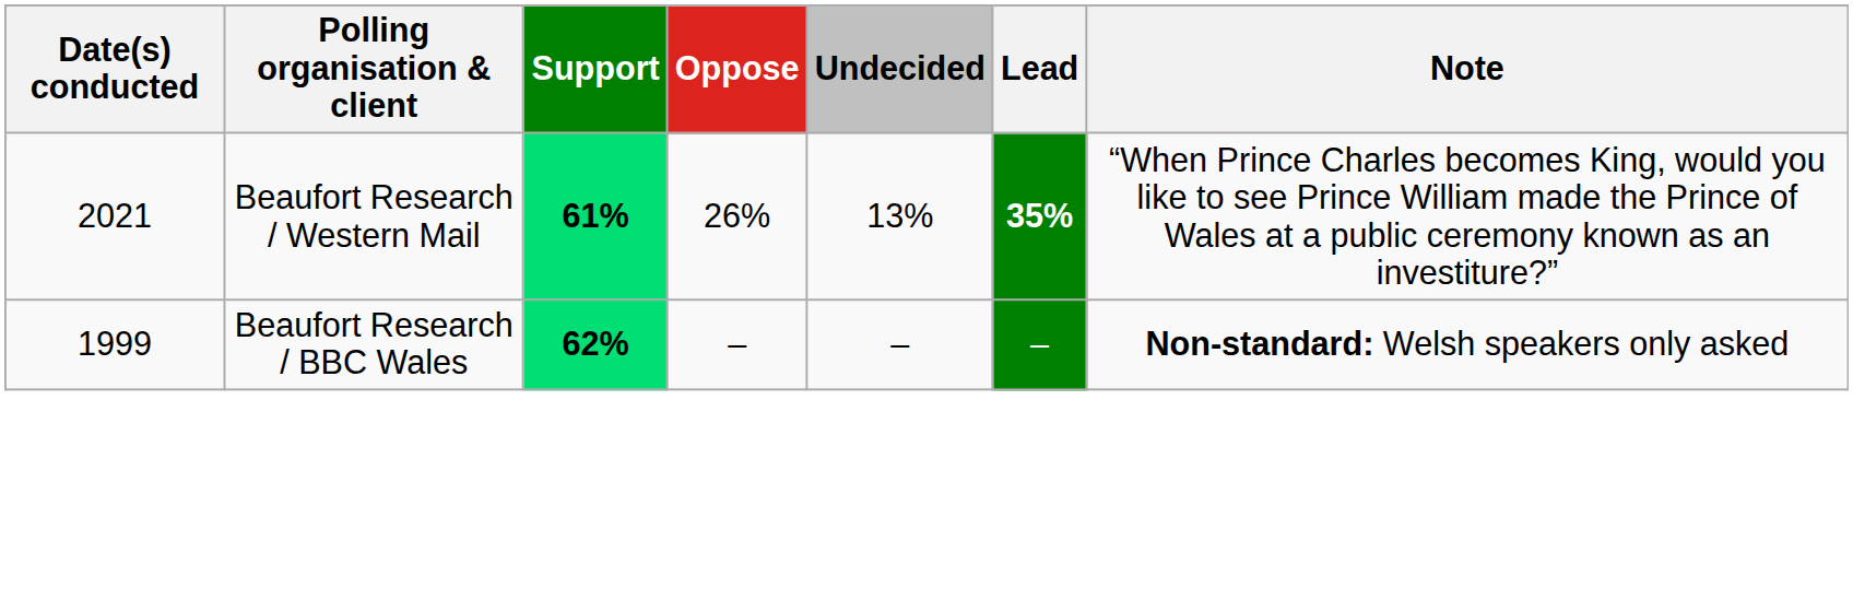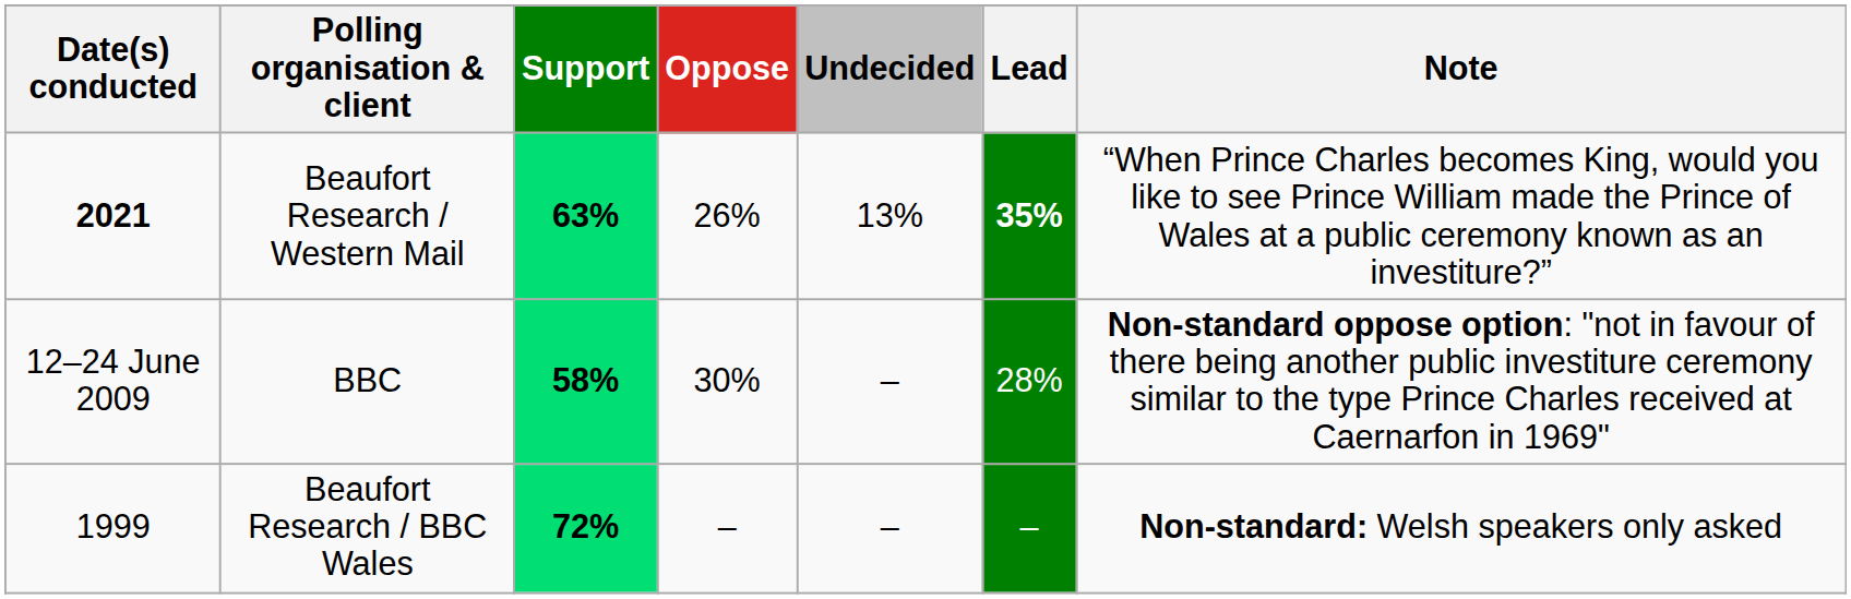Beaufort Research / Western Mail | Date(s) conducted: normal -> bold
Beaufort Research / Western Mail | Support: 61% -> 63%
+ row: 12–24 June 2009 | BBC | 58% | 30% | – | 28% | Non-standard oppose option: "not in favour of there being another public investiture ceremony similar to the type Prince Charles received at Caernarfon in 1969"
Beaufort Research / BBC Wales | Support: 62% -> 72%
